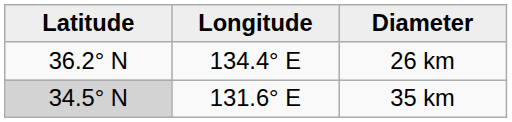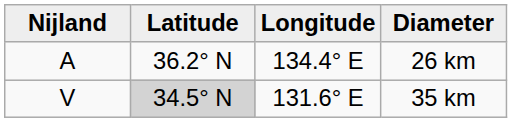+ column: Nijland | A | V
